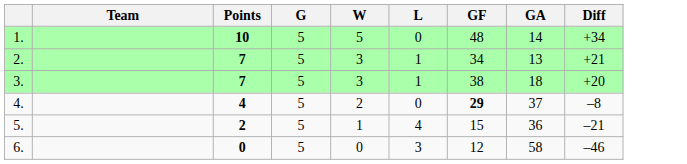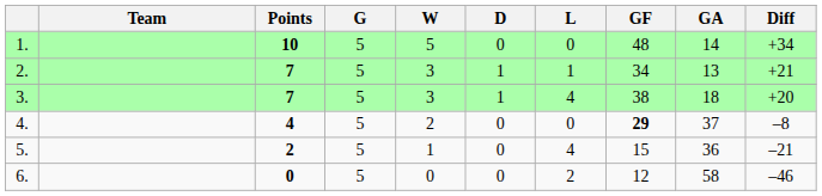+ column: D | 0 | 1 | 1 | 0 | 0 | 0
3. | L: 1 -> 4
6. | L: 3 -> 2
